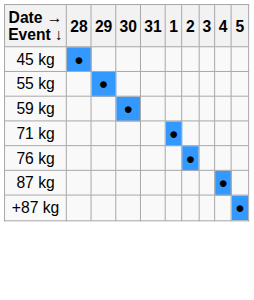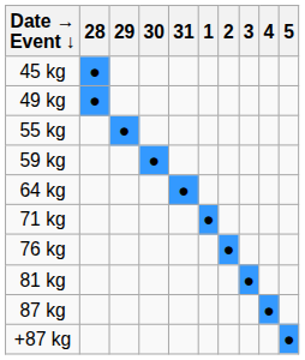+ row: 49 kg | ●
+ row: 64 kg | ●
+ row: 81 kg | ●
